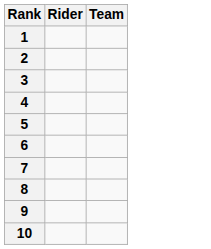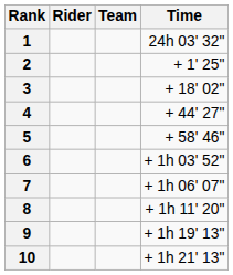+ column: Time | 24h 03' 32" | + 1' 25" | + 18' 02" | + 44' 27" | + 58' 46" | + 1h 03' 52" | + 1h 06' 07" | + 1h 11' 20" | + 1h 19' 13" | + 1h 21' 13"
